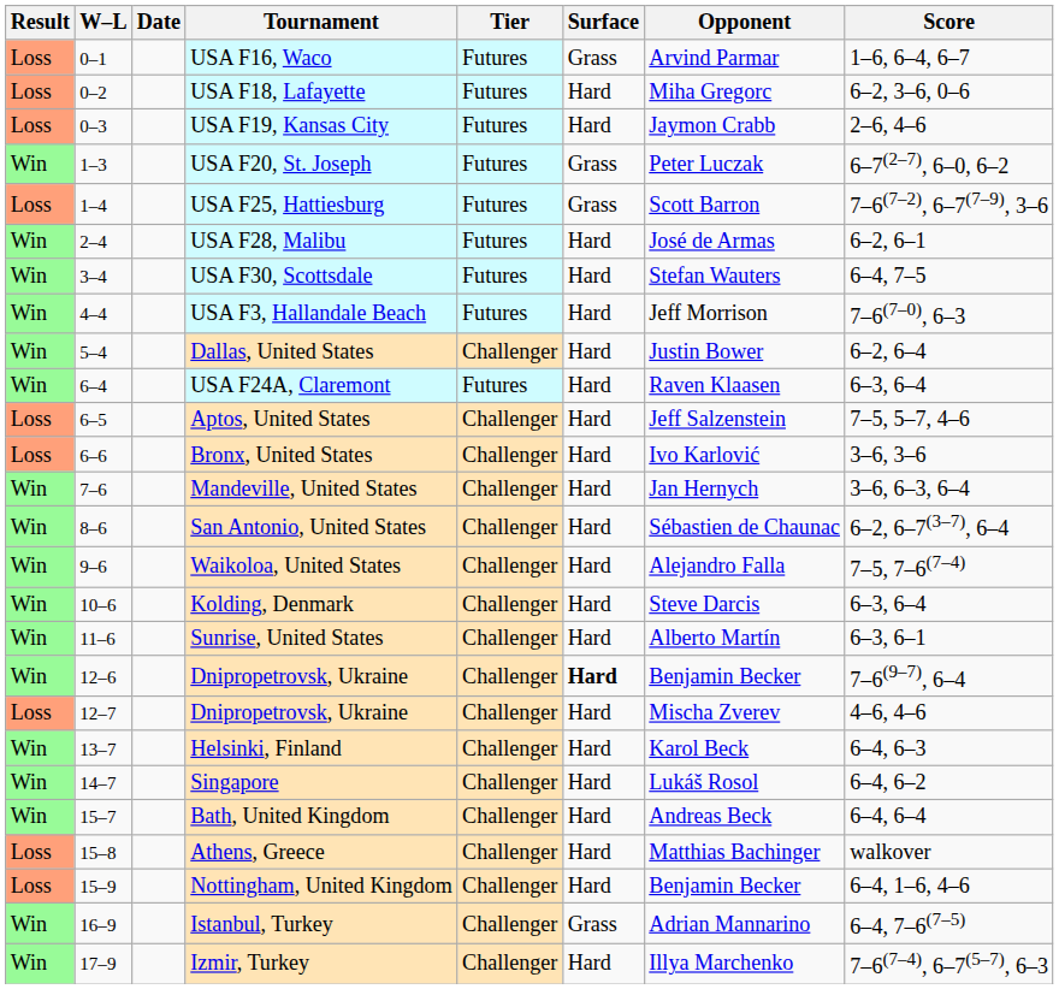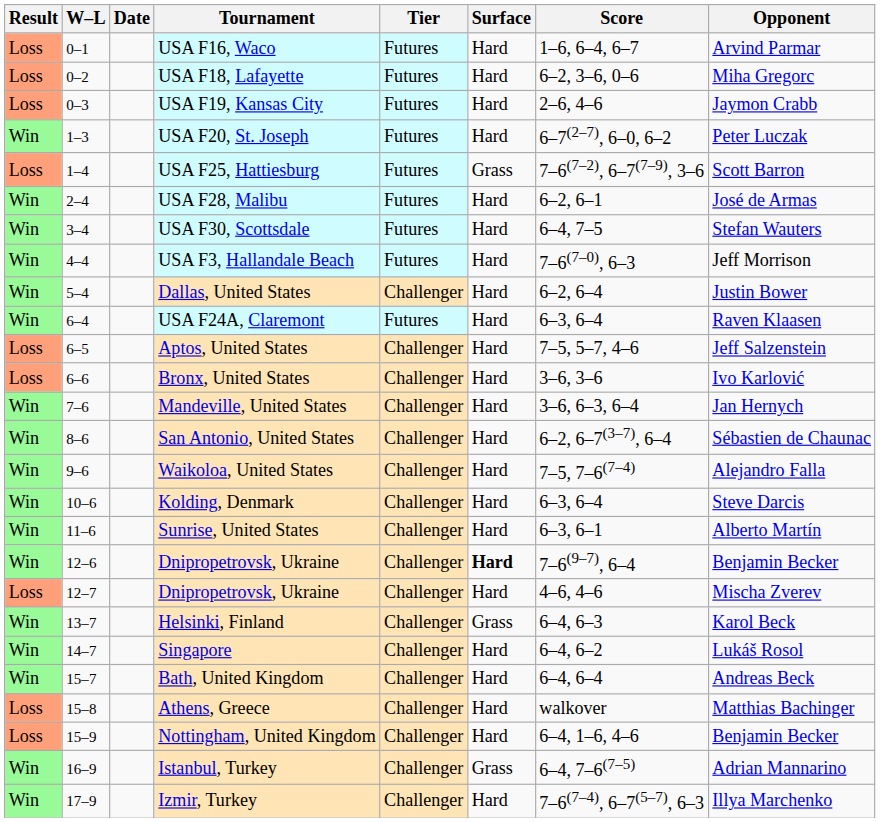columns swapped: Opponent <-> Score
USA F16, Waco | Surface: Grass -> Hard
USA F20, St. Joseph | Surface: Grass -> Hard
Helsinki, Finland | Surface: Hard -> Grass
